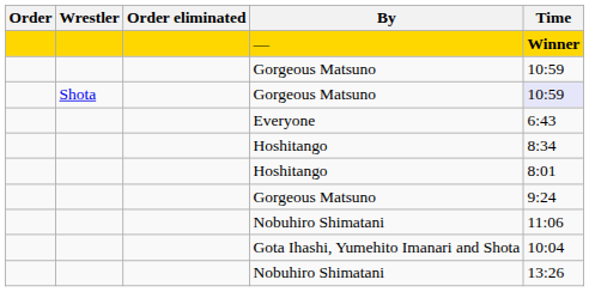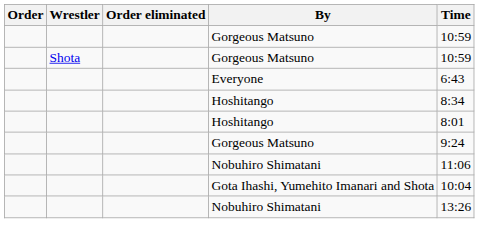- row: — | Winner
Shota / Gorgeous Matsuno | Time: lavender background -> no background
